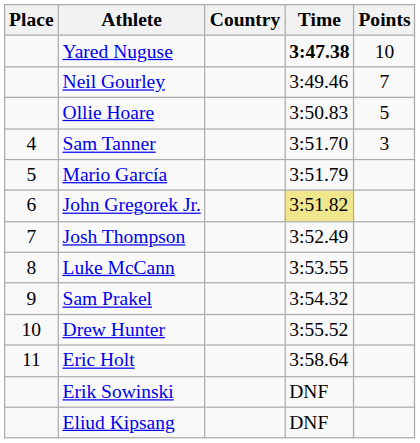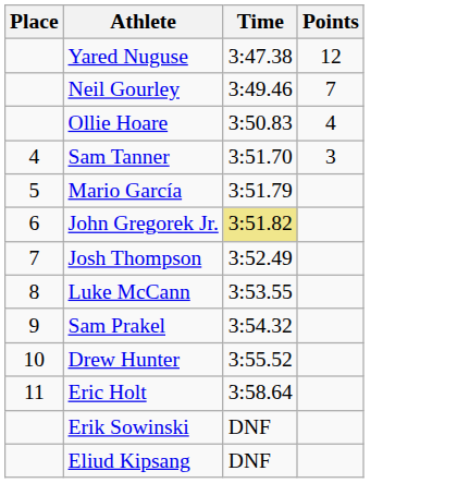- column: Country
Yared Nuguse | Time: bold -> normal
Yared Nuguse | Points: 10 -> 12
Ollie Hoare | Points: 5 -> 4
